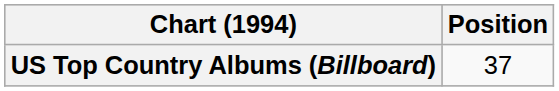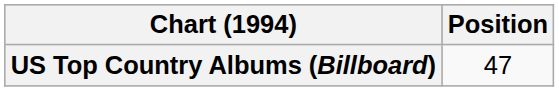US Top Country Albums (Billboard) | Position: 37 -> 47
